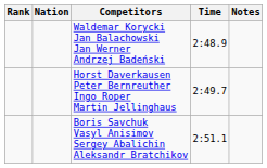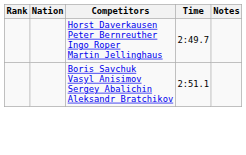- row: Waldemar Korycki Jan Balachowski Jan Werner Andrzej Badeński | 2:48.9
